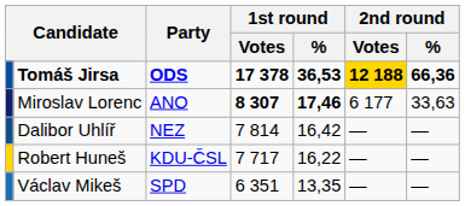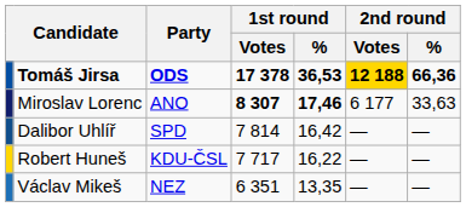Dalibor Uhlíř | Party: NEZ -> SPD
Václav Mikeš | Party: SPD -> NEZ
